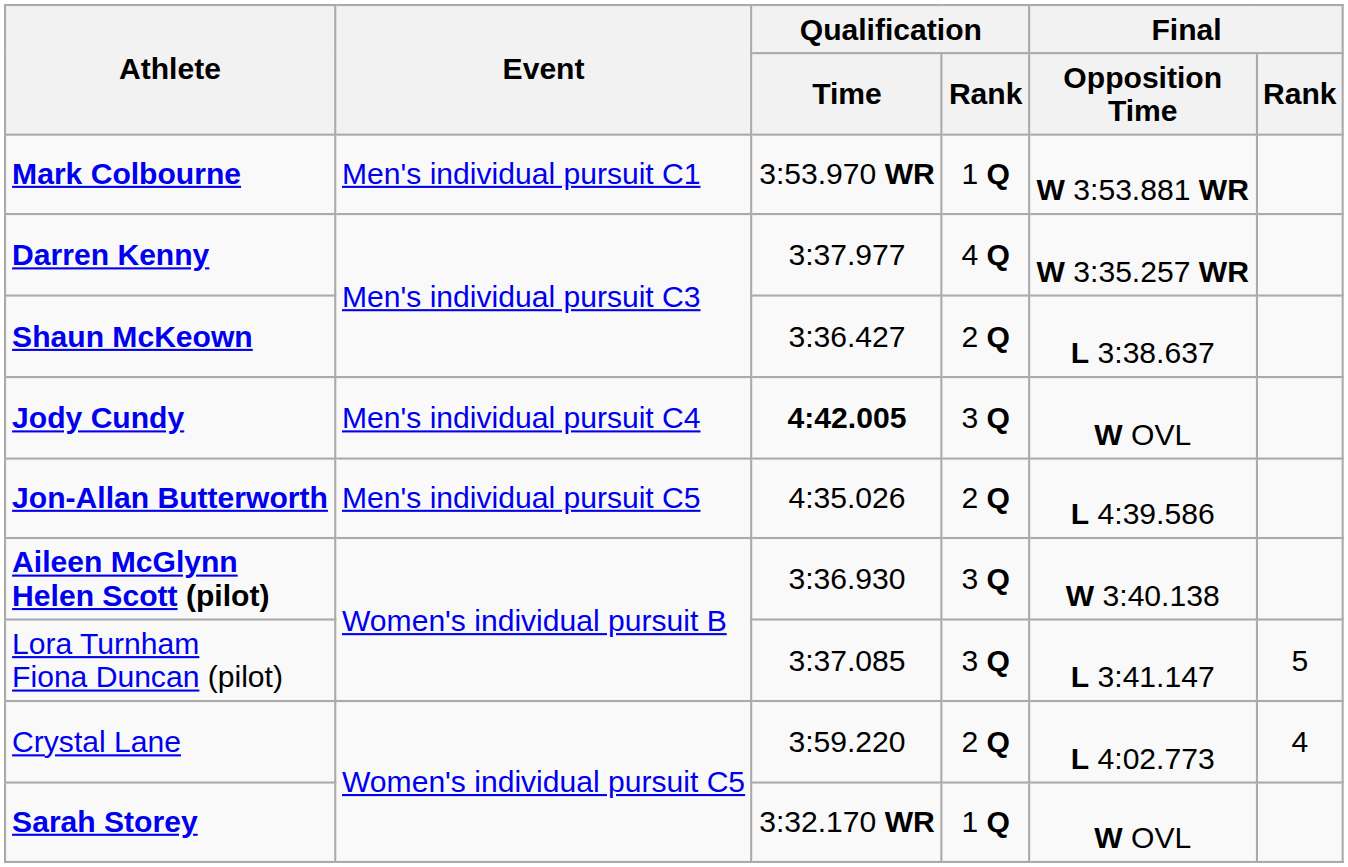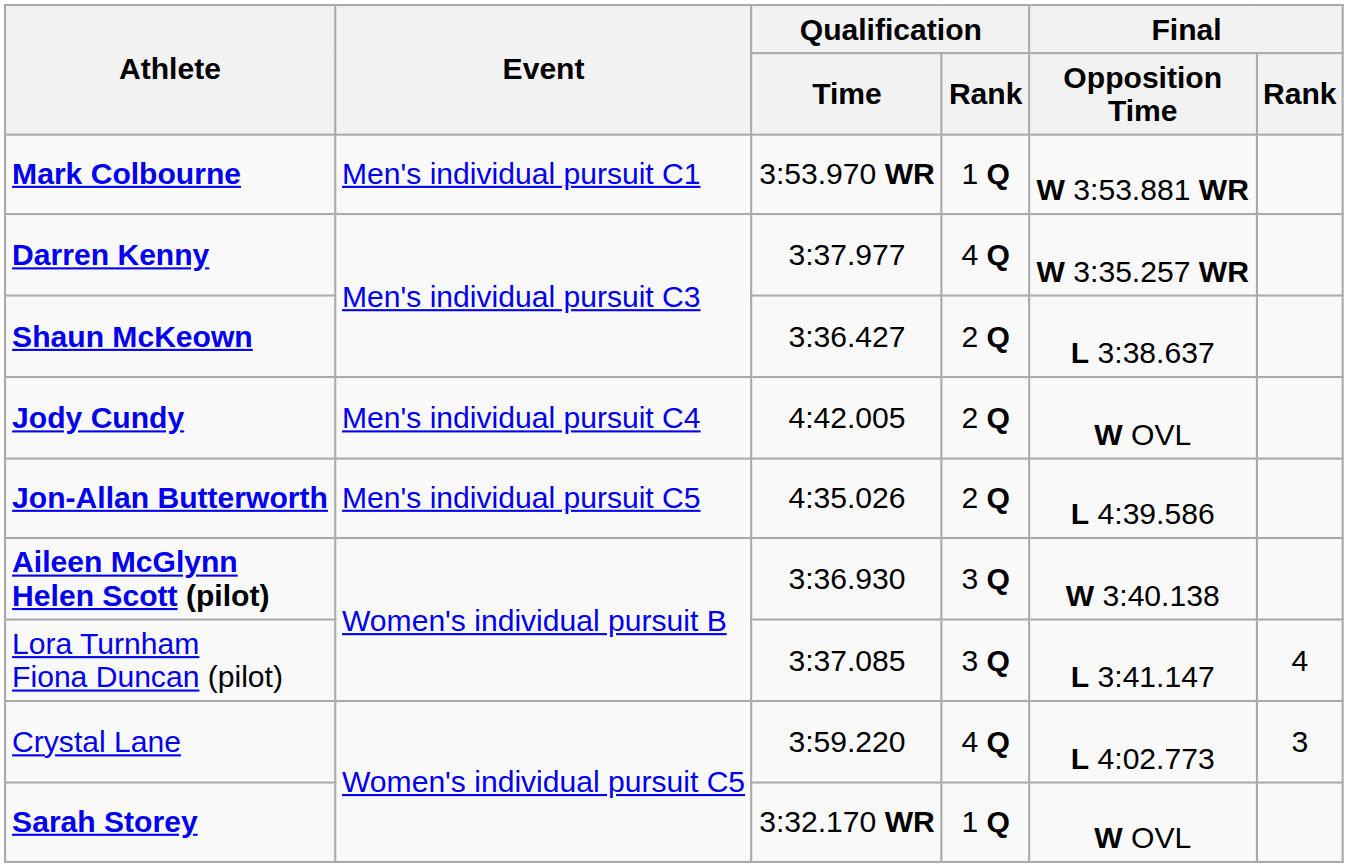Jody Cundy | Qualification / Time: bold -> normal
Jody Cundy | Qualification / Rank: 3 Q -> 2 Q
Lora Turnham Fiona Duncan (pilot) | Final / Rank: 5 -> 4
Crystal Lane | Qualification / Rank: 2 Q -> 4 Q
Crystal Lane | Final / Rank: 4 -> 3
